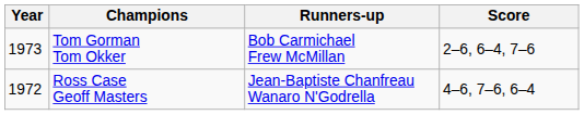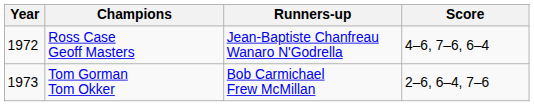rows swapped: Ross Case Geoff Masters <-> Tom Gorman Tom Okker
